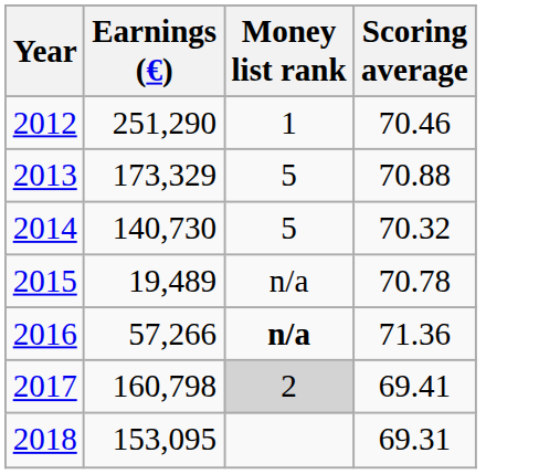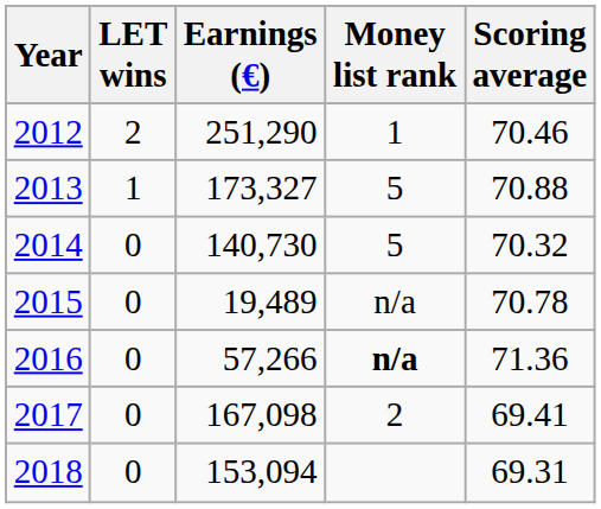+ column: LET wins | 2 | 1 | 0 | 0 | 0 | 0 | 0
2013 | Earnings (€): 173,329 -> 173,327
2017 | Earnings (€): 160,798 -> 167,098
2017 | Money list rank: lightgrey background -> no background
2018 | Earnings (€): 153,095 -> 153,094
